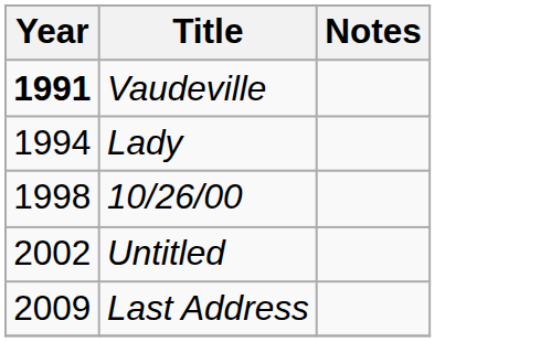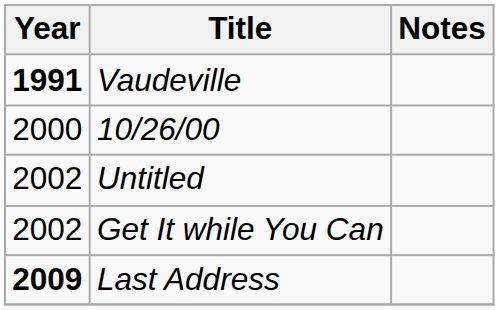- row: 1994 | Lady
10/26/00 | Year: 1998 -> 2000
+ row: 2002 | Get It while You Can
Last Address | Year: normal -> bold
